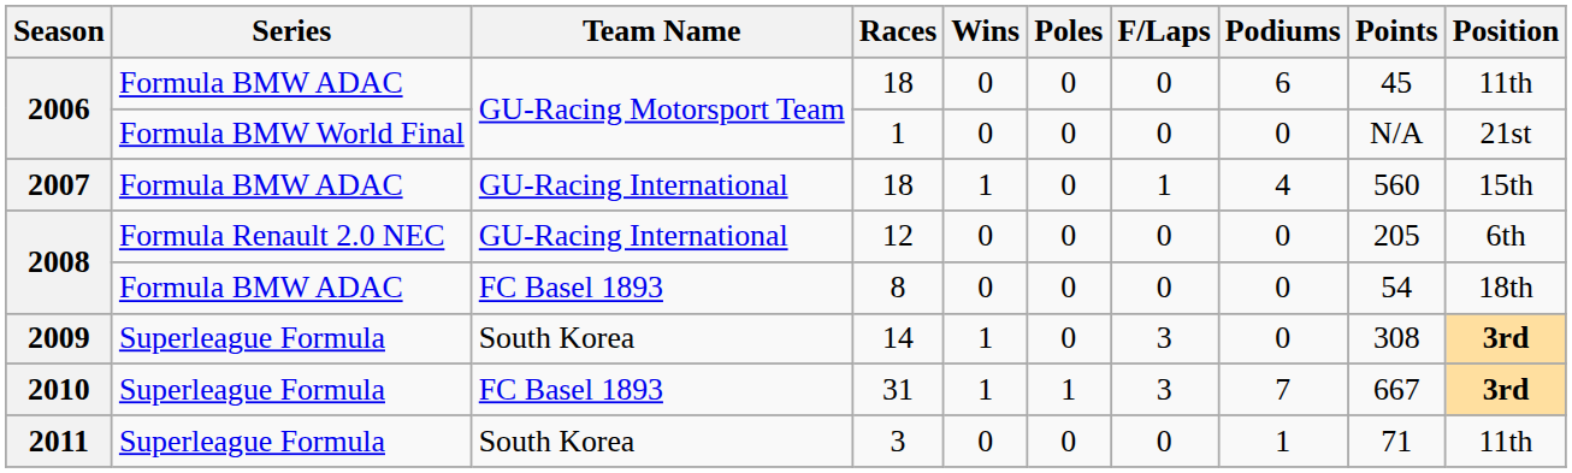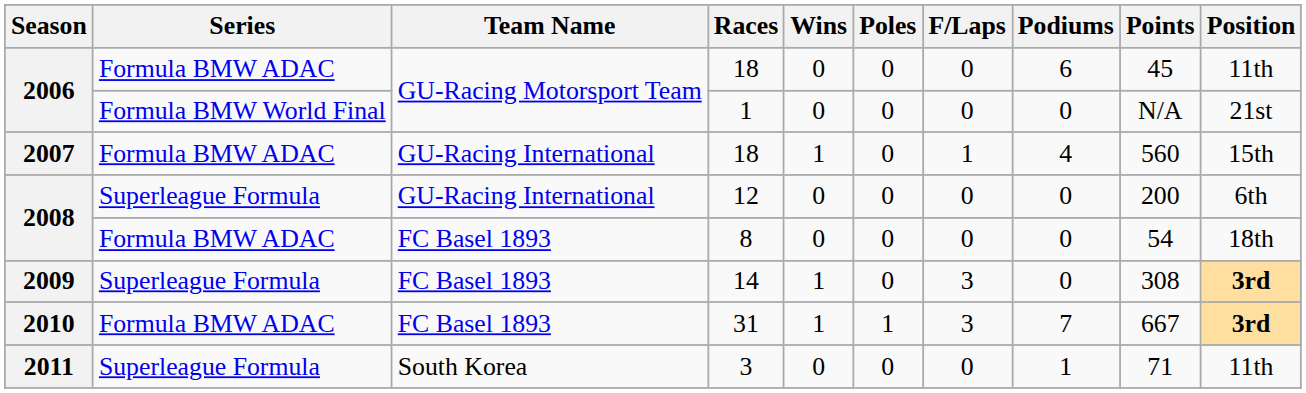12 | Series: Formula Renault 2.0 NEC -> Superleague Formula
12 | Points: 205 -> 200
14 | Team Name: South Korea -> FC Basel 1893
31 | Series: Superleague Formula -> Formula BMW ADAC
